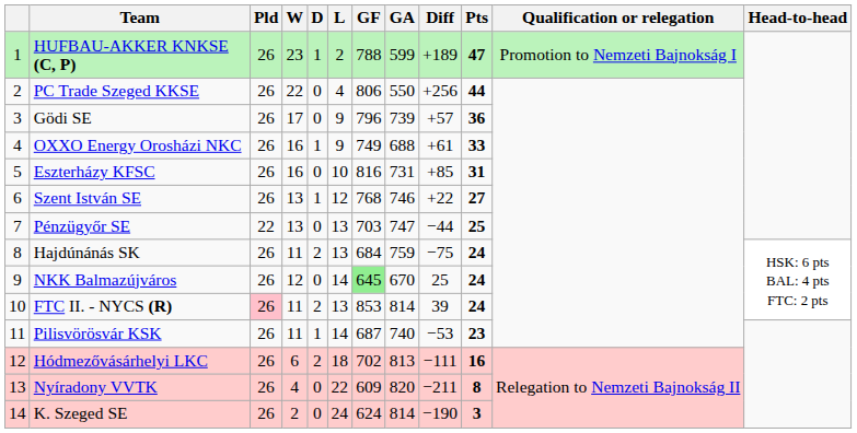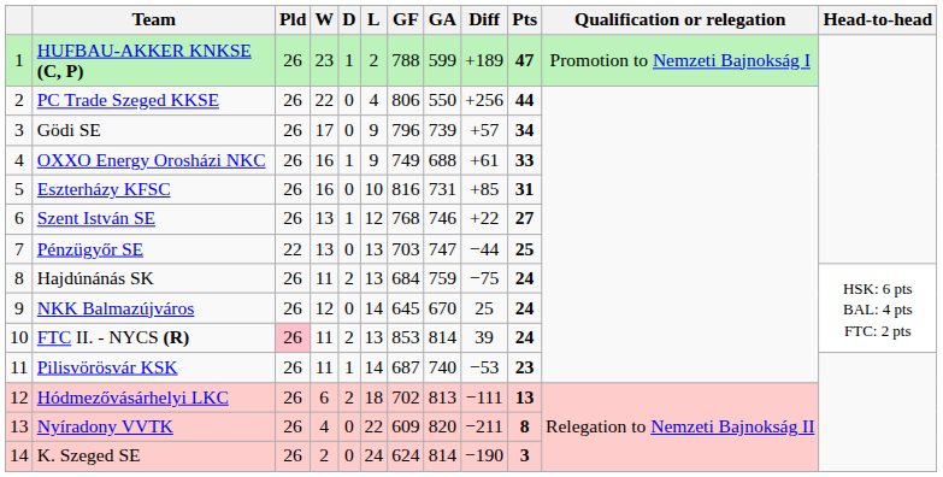Gödi SE | Pts: 36 -> 34
NKK Balmazújváros | GF: lightgreen background -> no background
Hódmezővásárhelyi LKC | Pts: 16 -> 13
